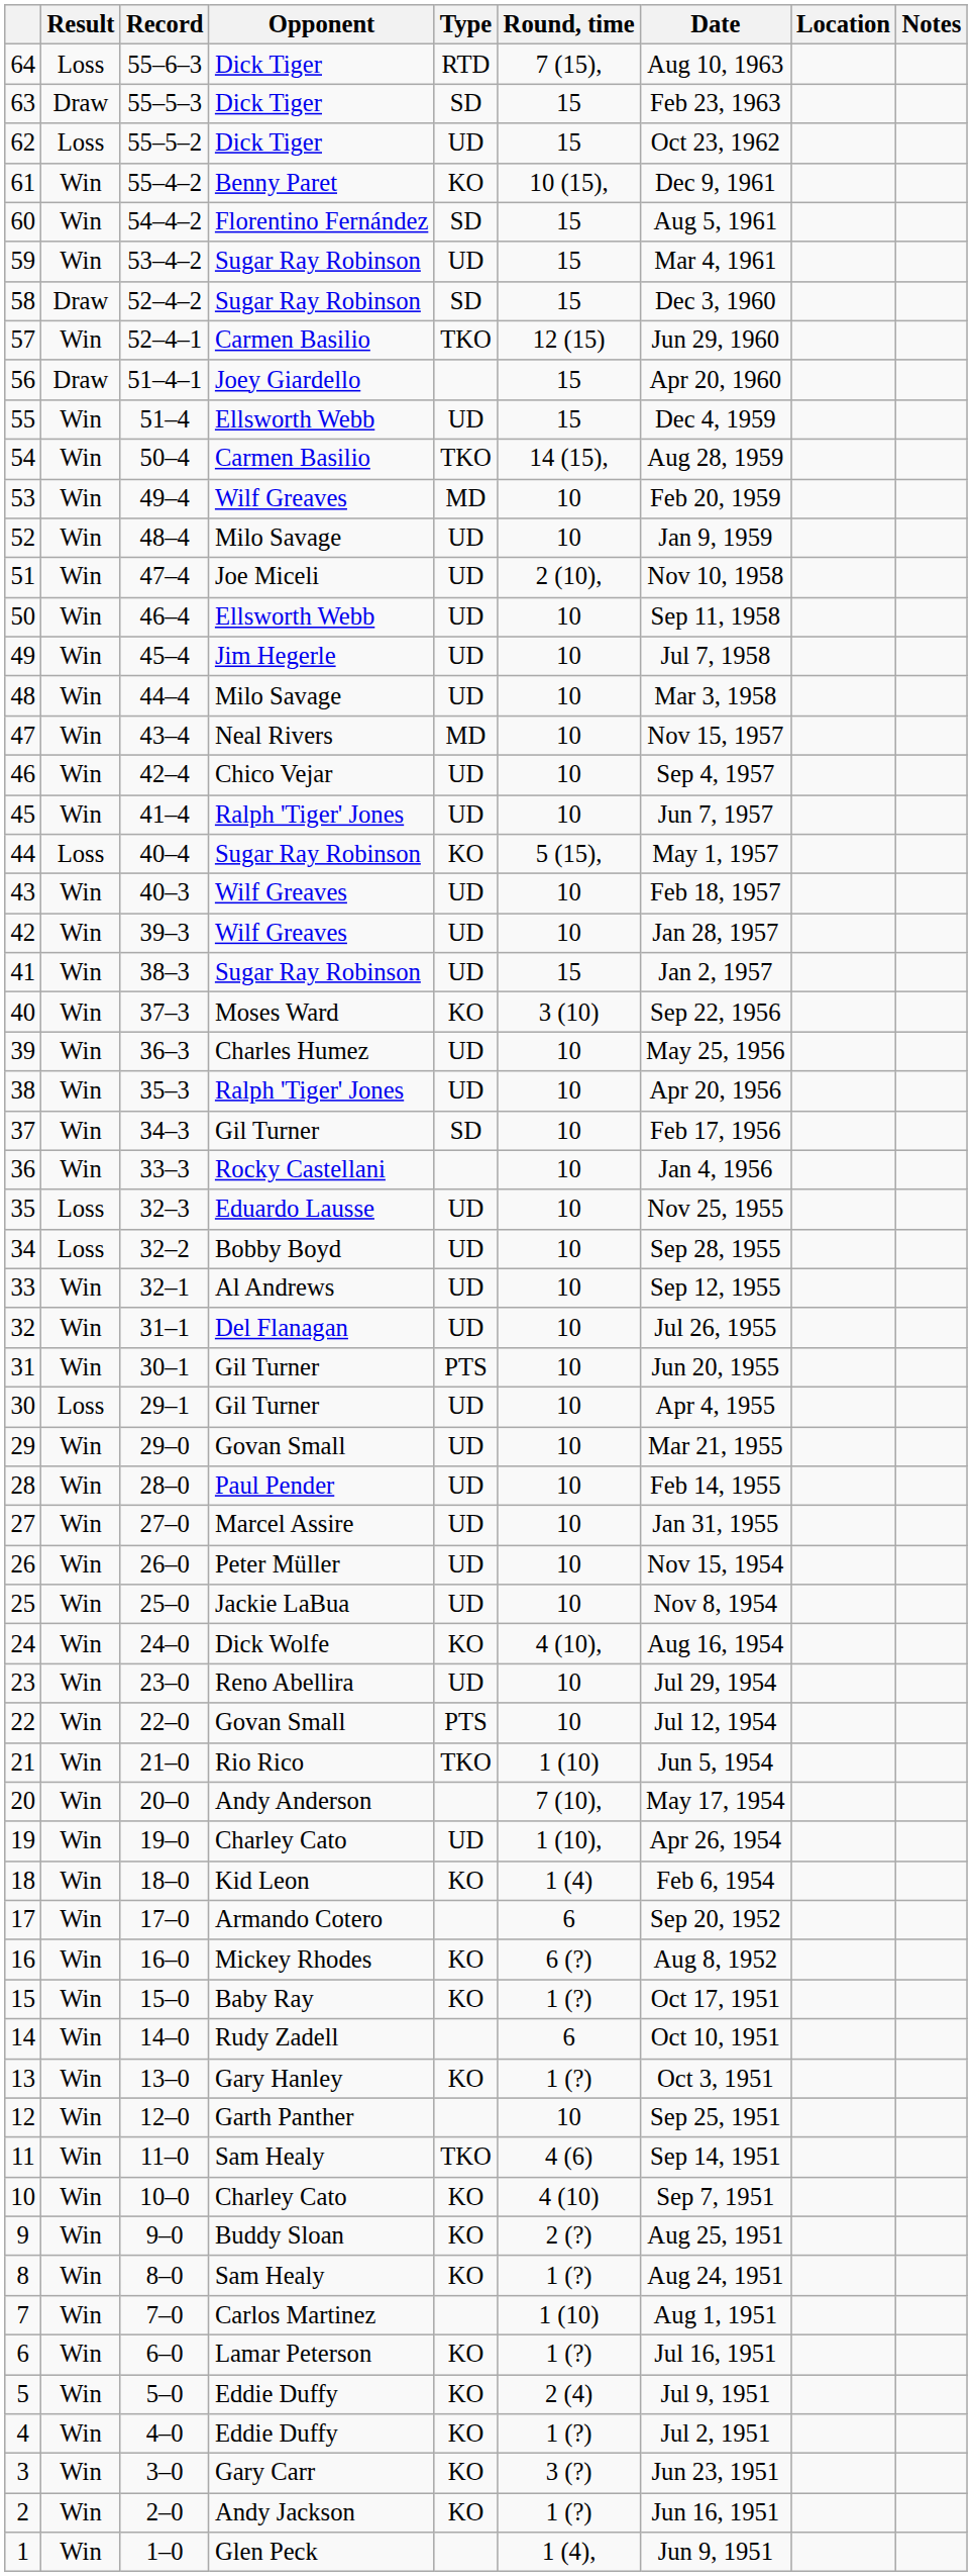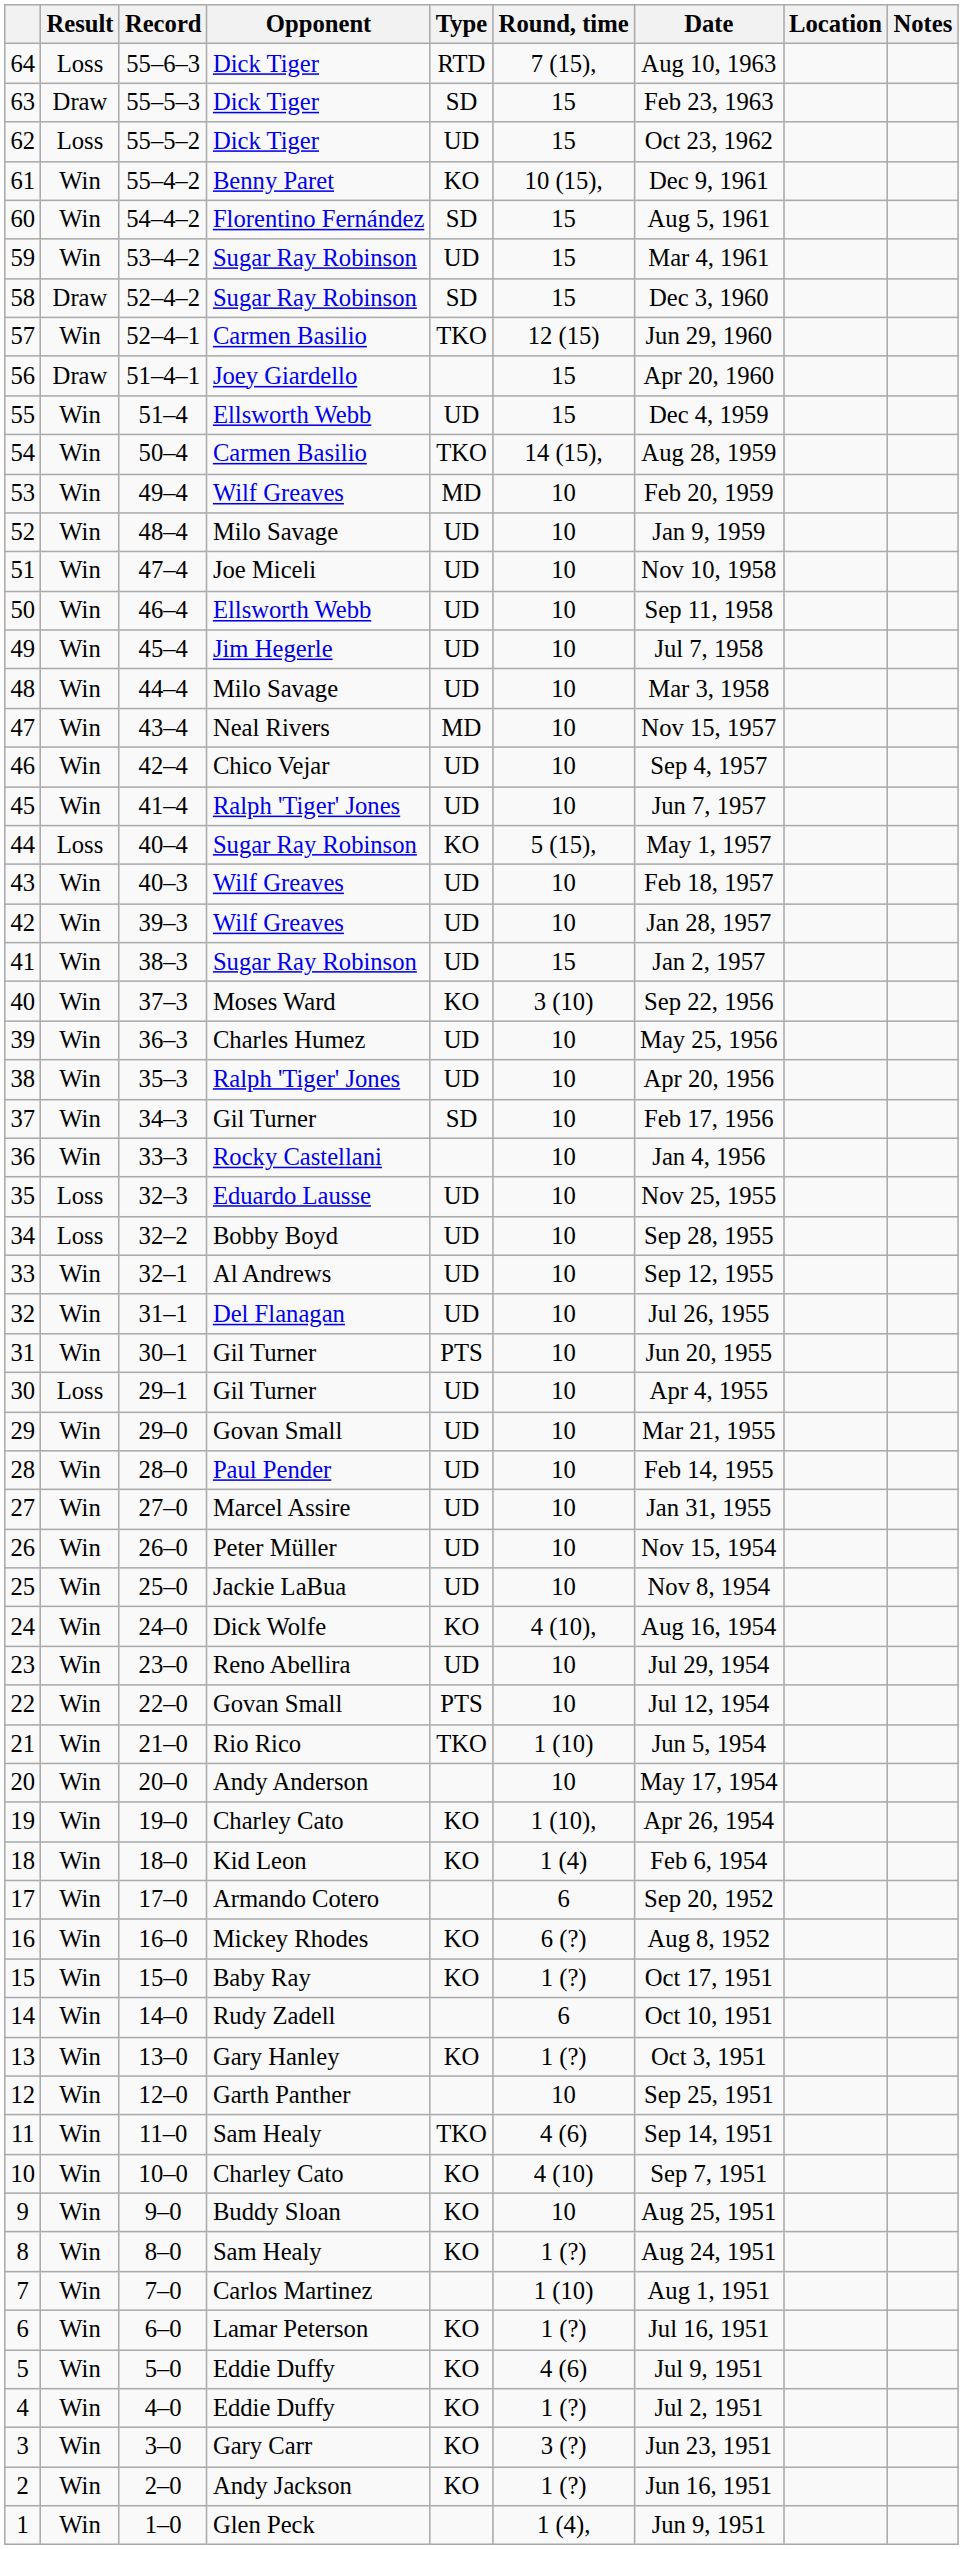51 | Round, time: 2 (10), -> 10
20 | Round, time: 7 (10), -> 10
19 | Type: UD -> KO
9 | Round, time: 2 (?) -> 10
5 | Round, time: 2 (4) -> 4 (6)
